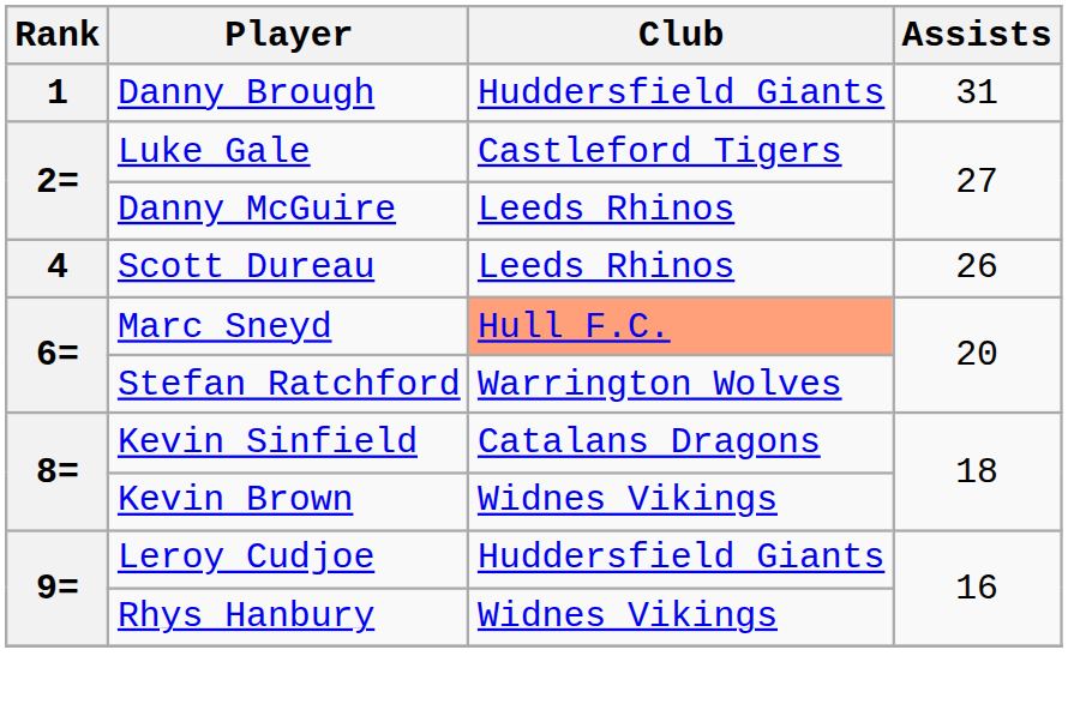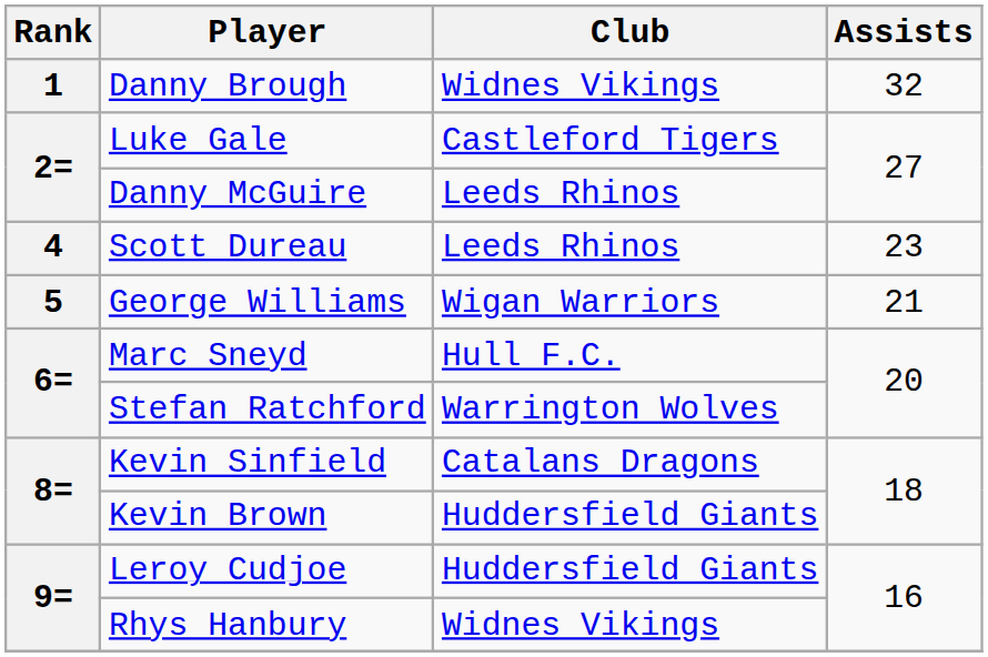Danny Brough | Club: Huddersfield Giants -> Widnes Vikings
Danny Brough | Assists: 31 -> 32
Scott Dureau | Assists: 26 -> 23
+ row: 5 | George Williams | Wigan Warriors | 21
Marc Sneyd | Club: lightsalmon background -> no background
Kevin Brown | Club: Widnes Vikings -> Huddersfield Giants
